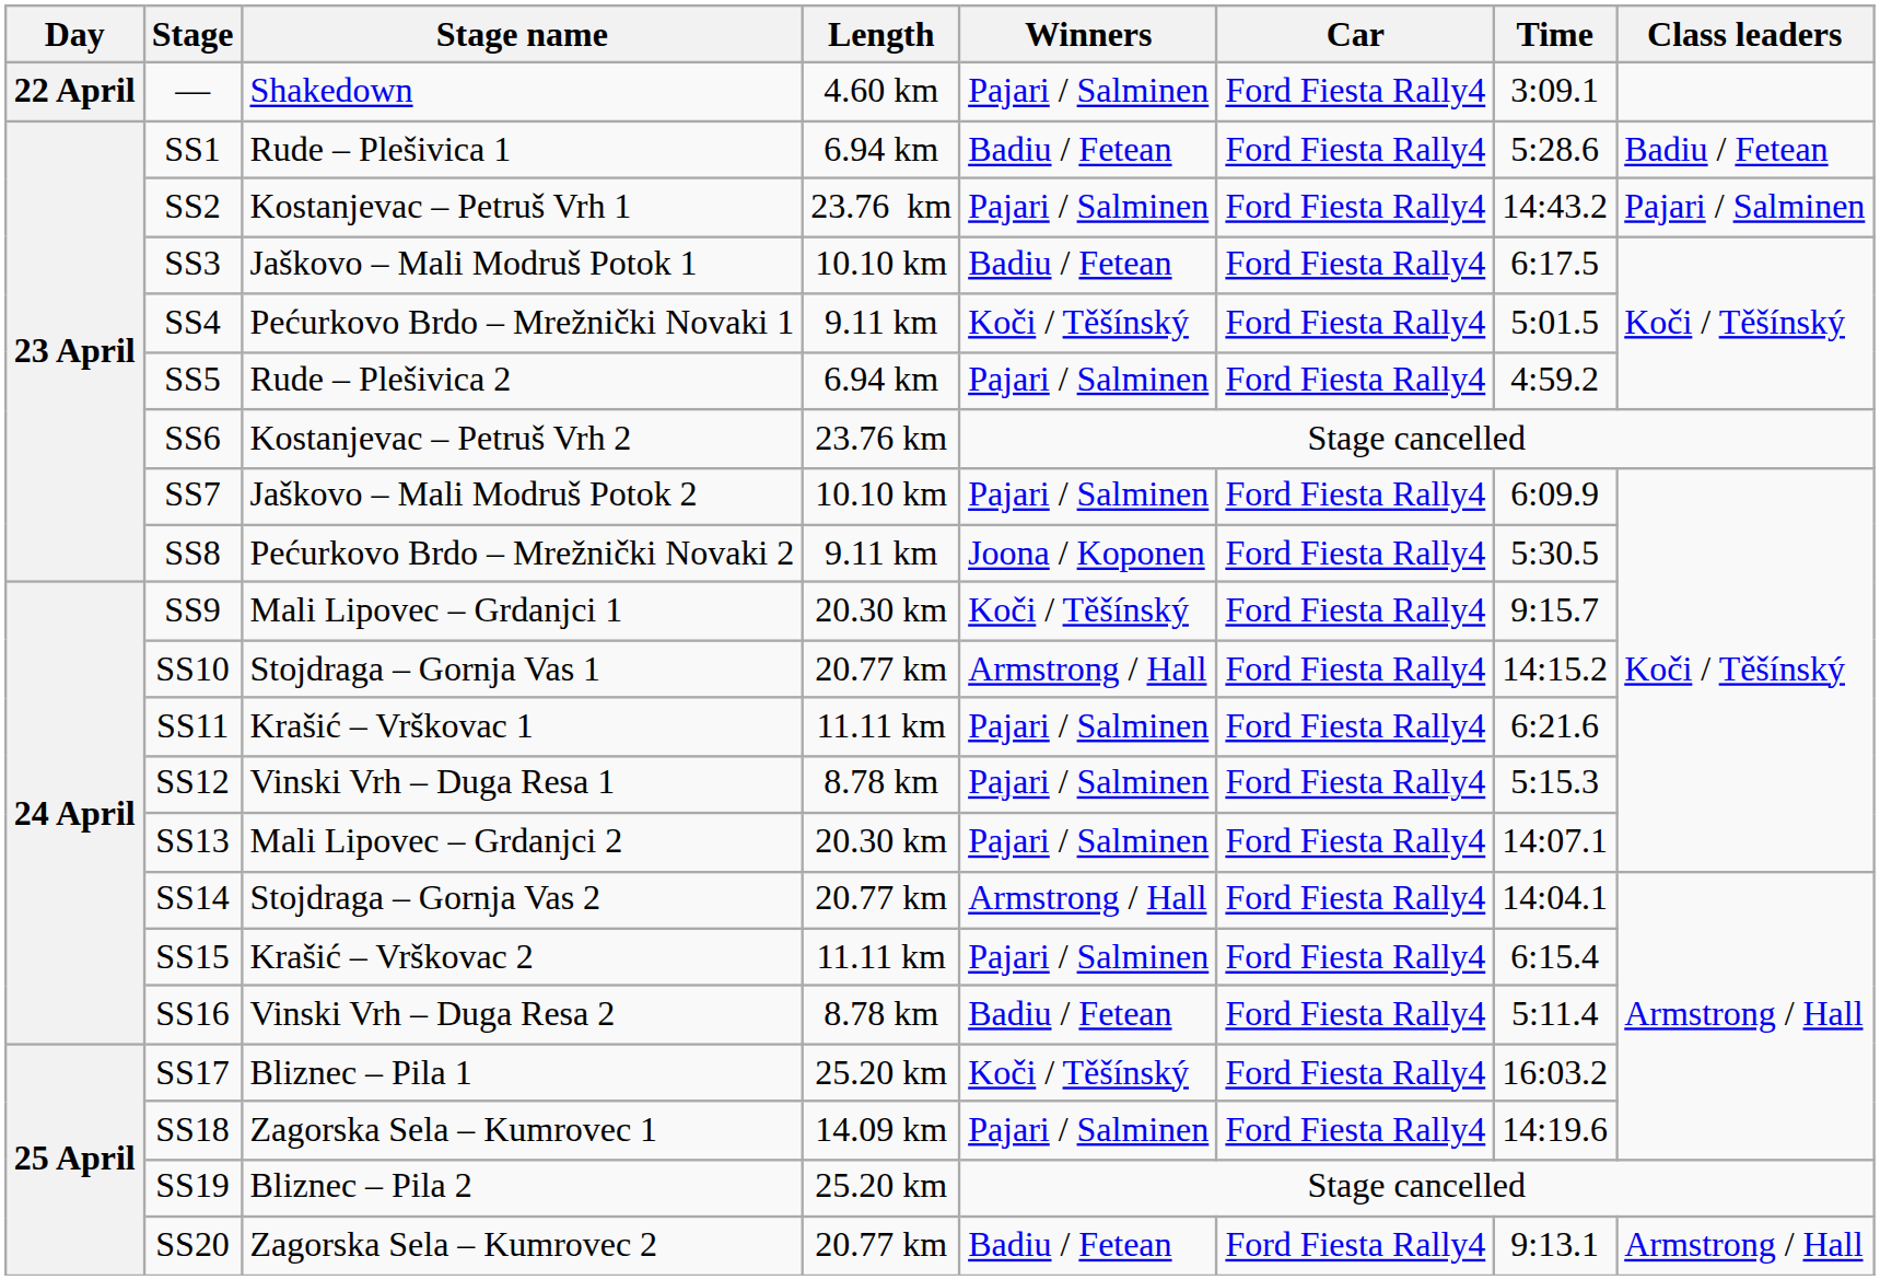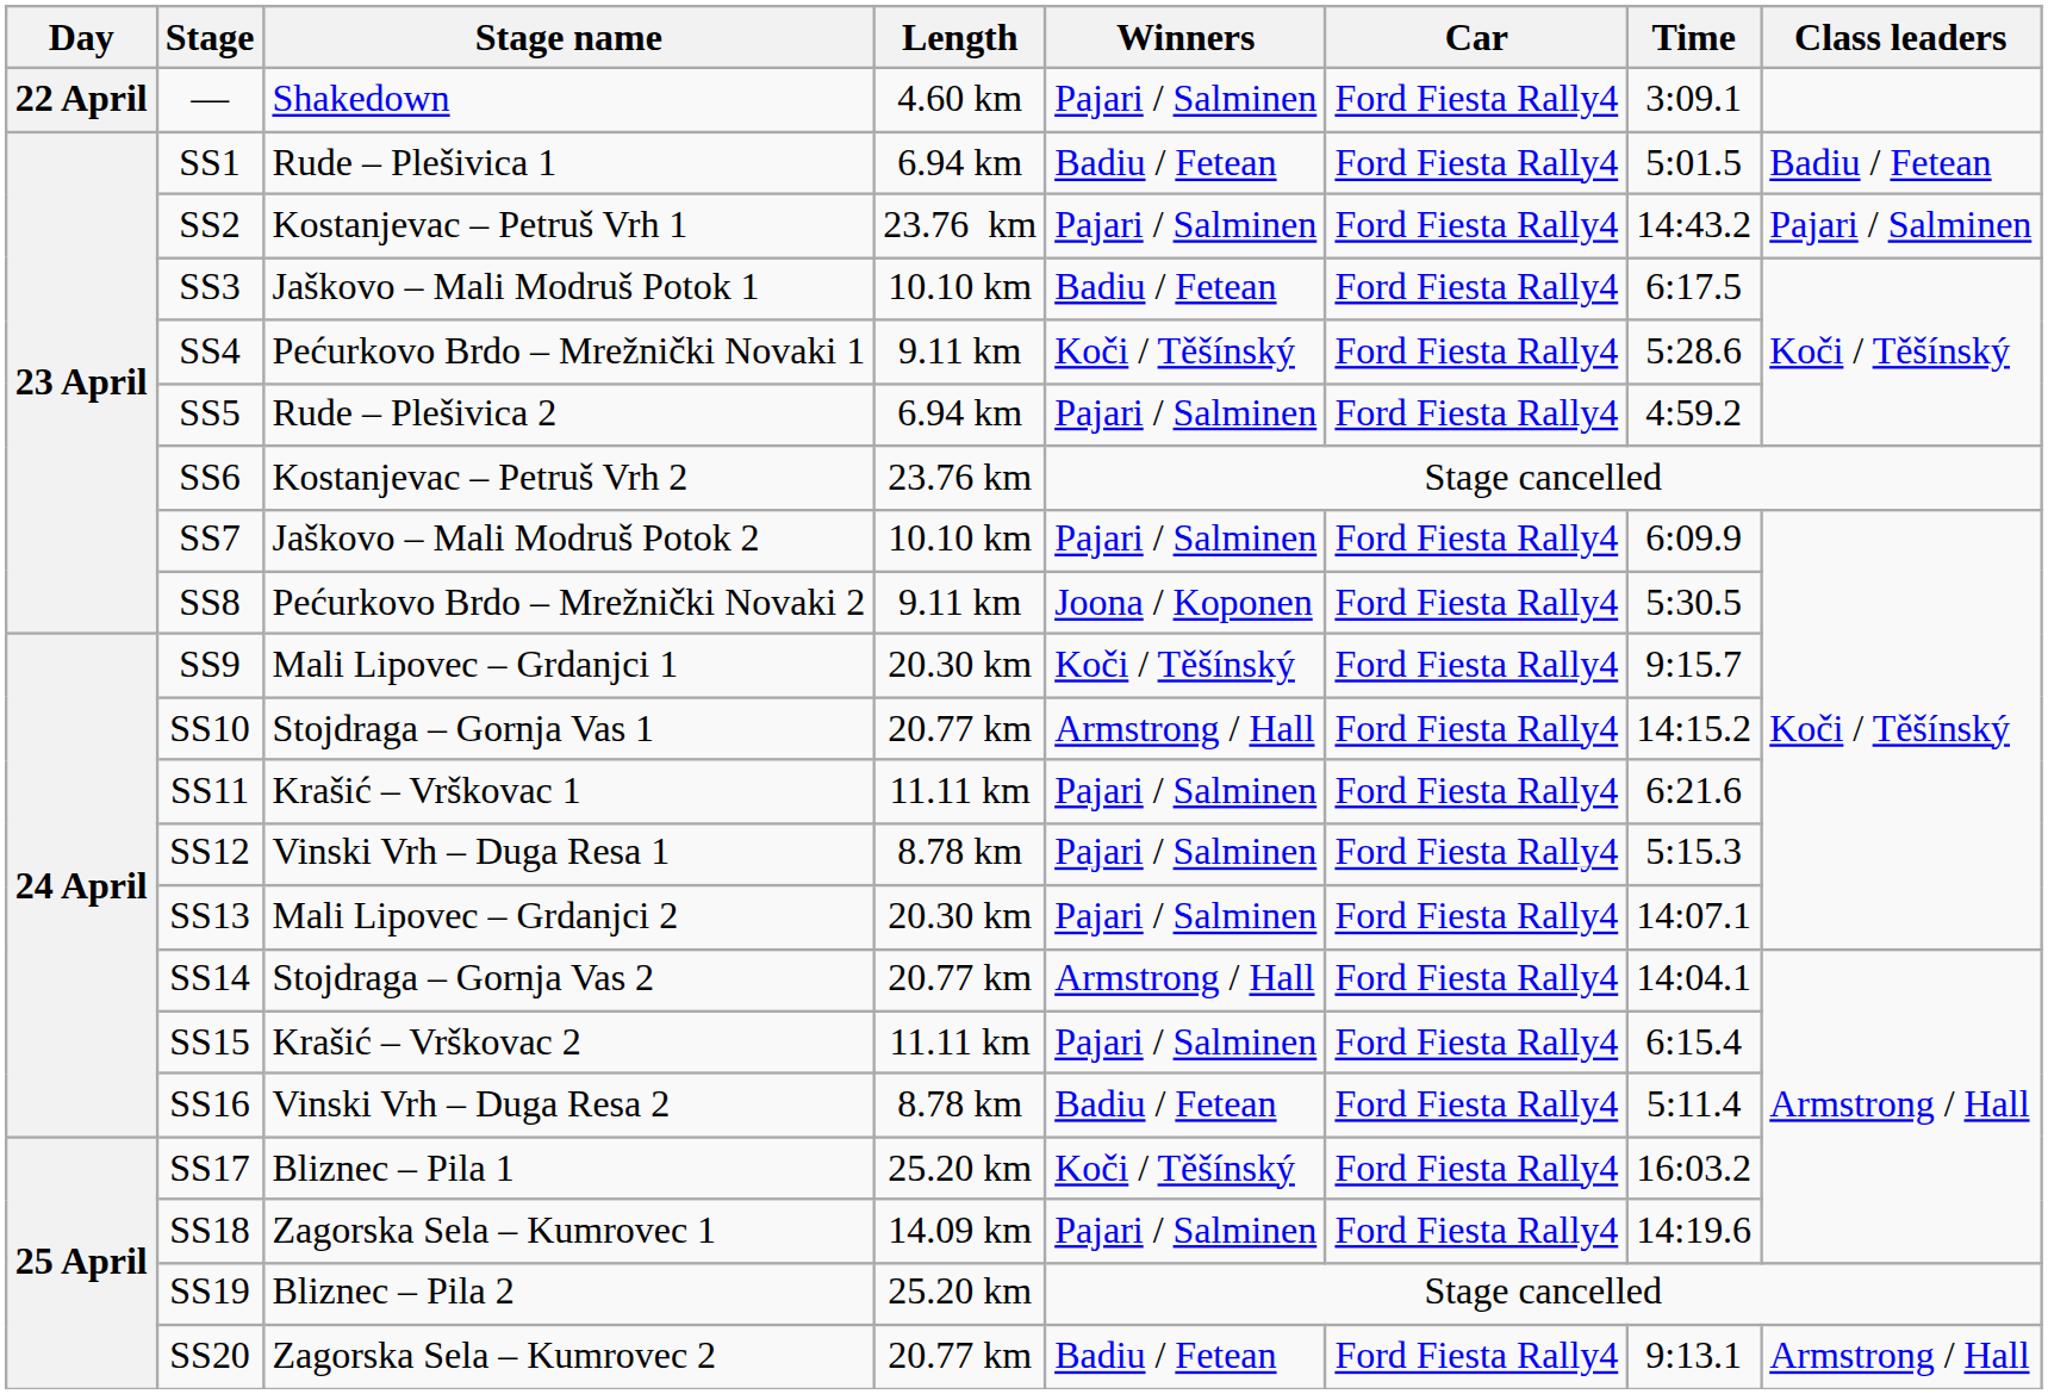SS1 | Time: 5:28.6 -> 5:01.5
SS4 | Time: 5:01.5 -> 5:28.6
